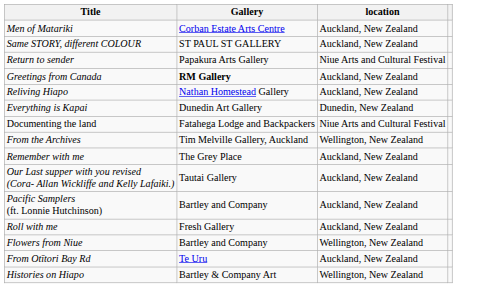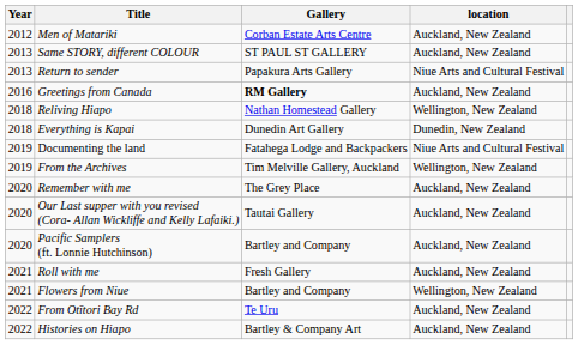+ column: Year | 2012 | 2013 | 2013 | 2016 | 2018 | 2018 | 2019 | 2019 | 2020 | 2020 | 2020 | 2021 | 2021 | 2022 | 2022
Reliving Hiapo | location: Auckland, New Zealand -> Wellington, New Zealand
Histories on Hiapo | location: Wellington, New Zealand -> Auckland, New Zealand
